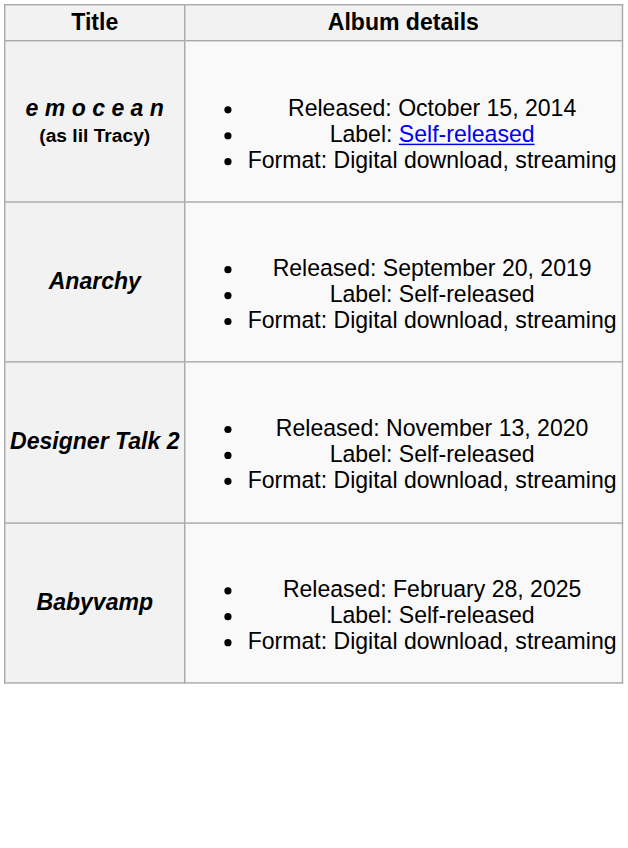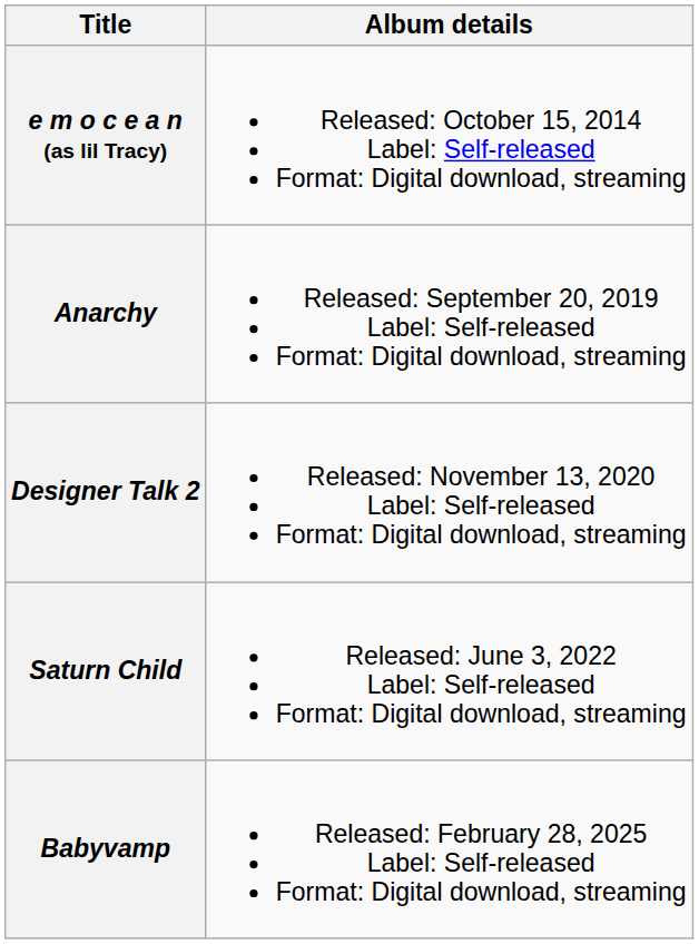+ row: Saturn Child | Released: June 3, 2022 Label: Self-released Format: Digital download, streaming
